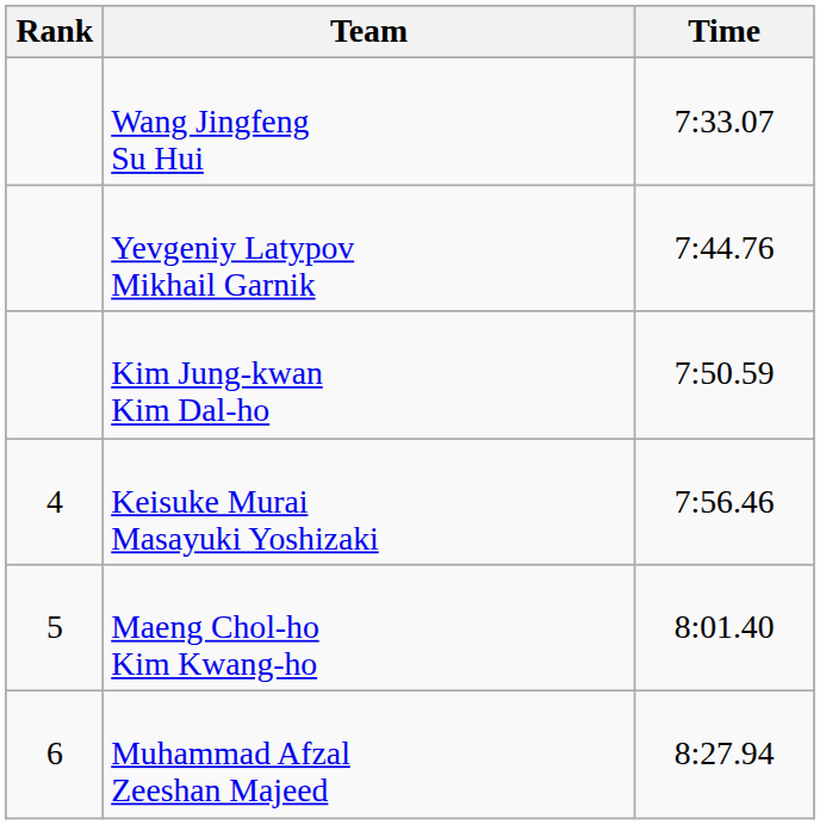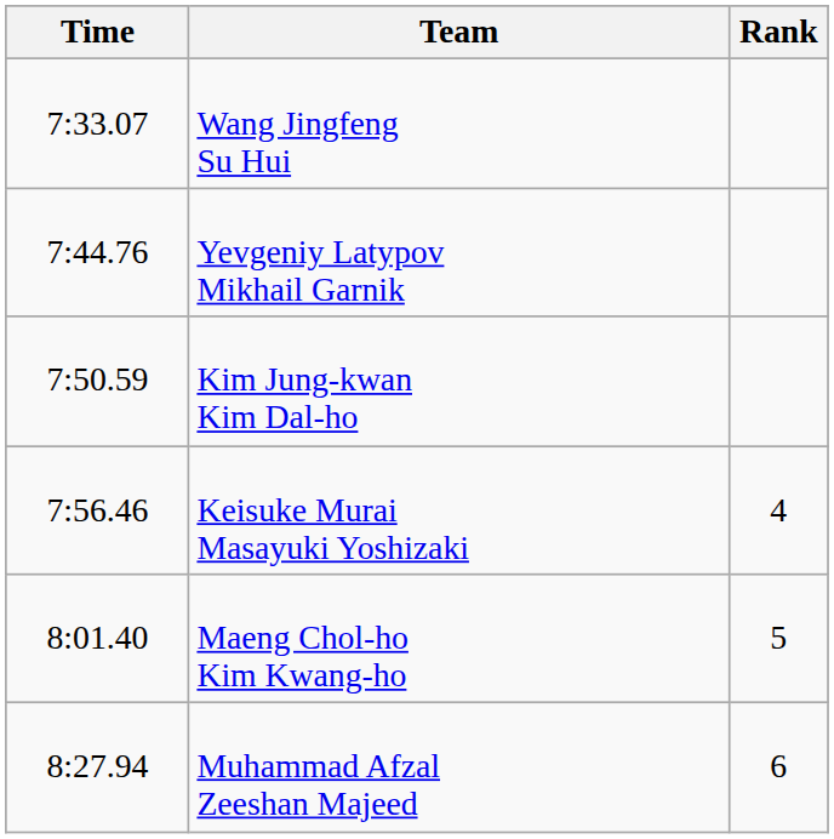columns swapped: Rank <-> Time
